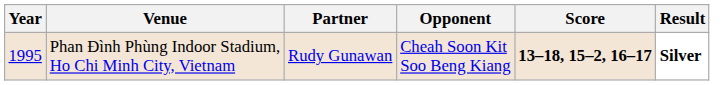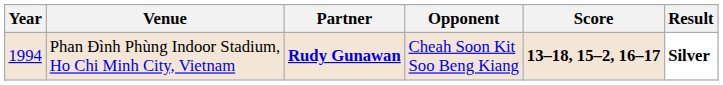Phan Đình Phùng Indoor Stadium, Ho Chi Minh City, Vietnam | Year: 1995 -> 1994
Phan Đình Phùng Indoor Stadium, Ho Chi Minh City, Vietnam | Partner: normal -> bold
